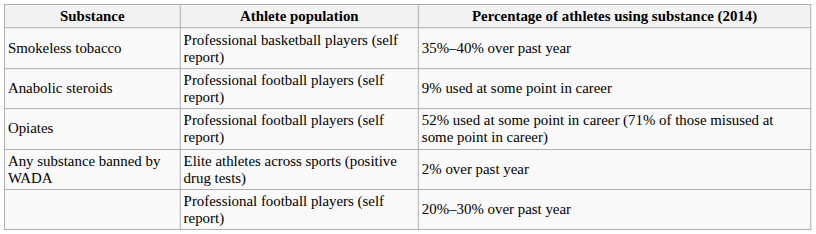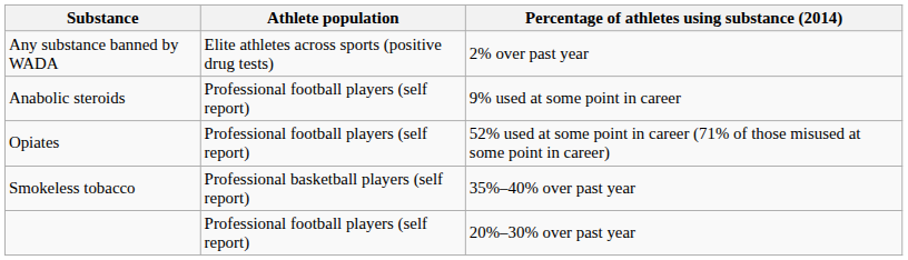rows swapped: Any substance banned by WADA <-> Smokeless tobacco
